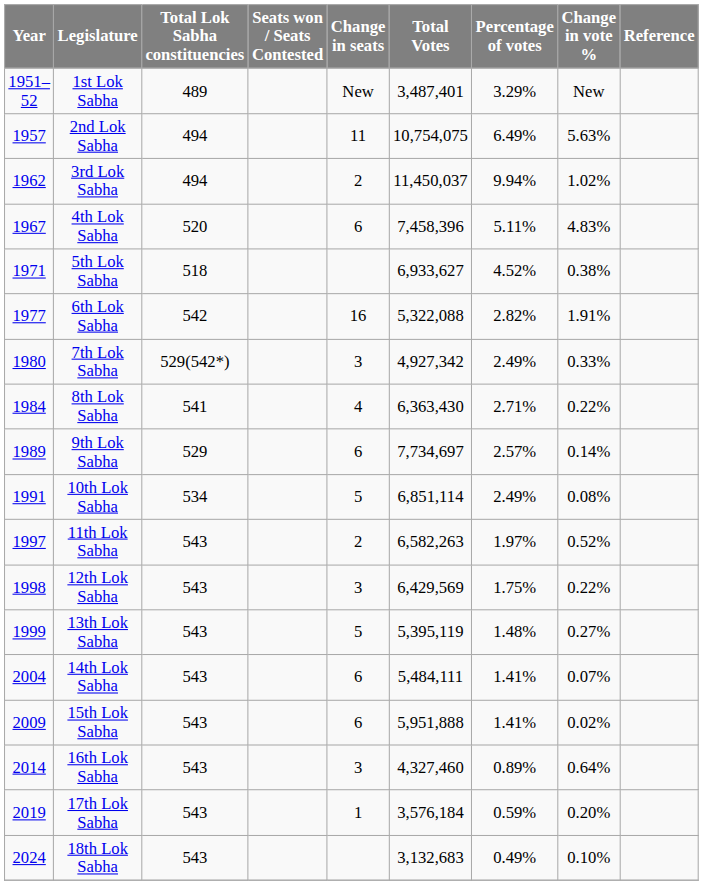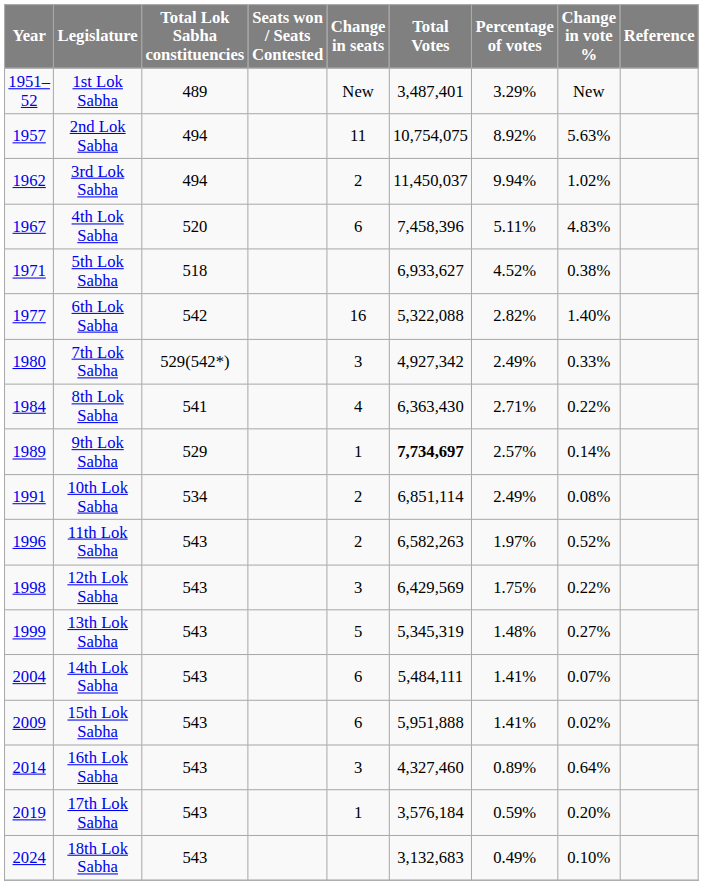2nd Lok Sabha | Percentage of votes: 6.49% -> 8.92%
6th Lok Sabha | Change in vote %: 1.91% -> 1.40%
9th Lok Sabha | Change in seats: 6 -> 1
9th Lok Sabha | Total Votes: normal -> bold
10th Lok Sabha | Change in seats: 5 -> 2
11th Lok Sabha | Year: 1997 -> 1996
13th Lok Sabha | Total Votes: 5,395,119 -> 5,345,319
